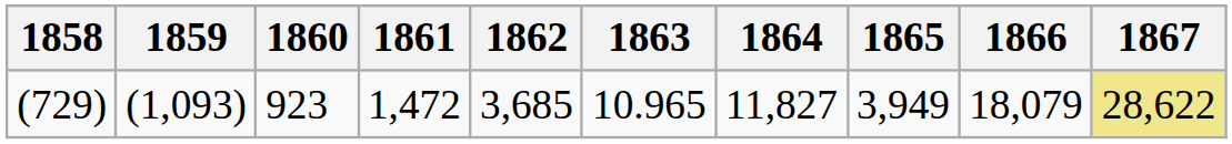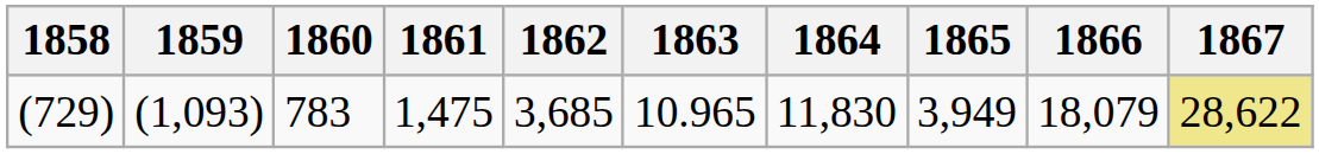(729) | 1860: 923 -> 783
(729) | 1861: 1,472 -> 1,475
(729) | 1864: 11,827 -> 11,830
